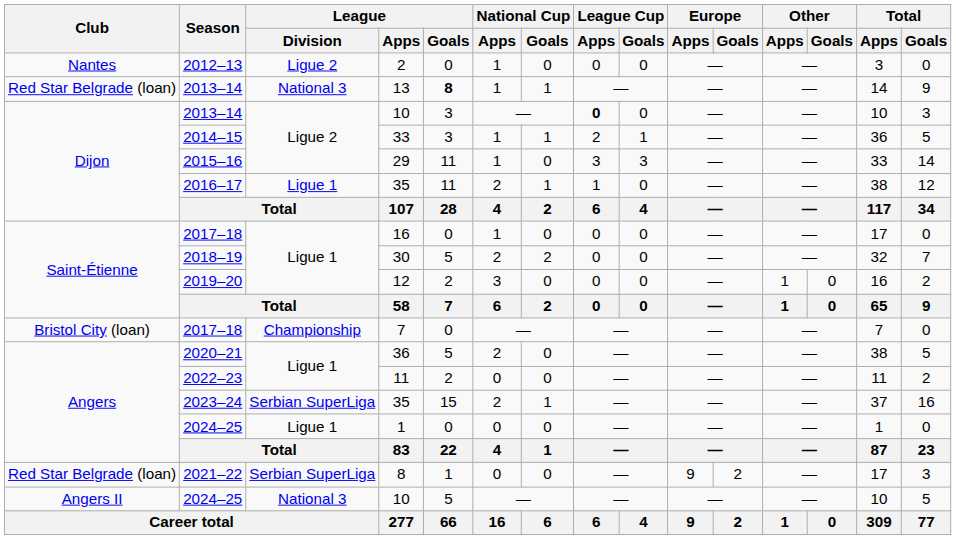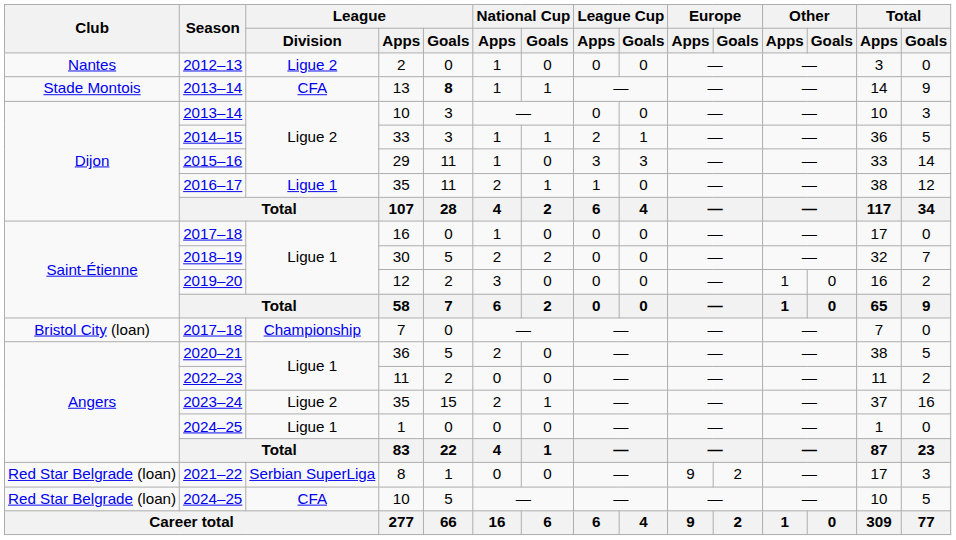13 | Club: Red Star Belgrade (loan) -> Stade Montois
13 | League / Division: National 3 -> CFA
2013–14 / 10 | League Cup / Apps: bold -> normal
2023–24 / 35 | League / Division: Serbian SuperLiga -> Ligue 2
2024–25 / 10 | Club: Angers II -> Red Star Belgrade (loan)
2024–25 / 10 | League / Division: National 3 -> CFA
